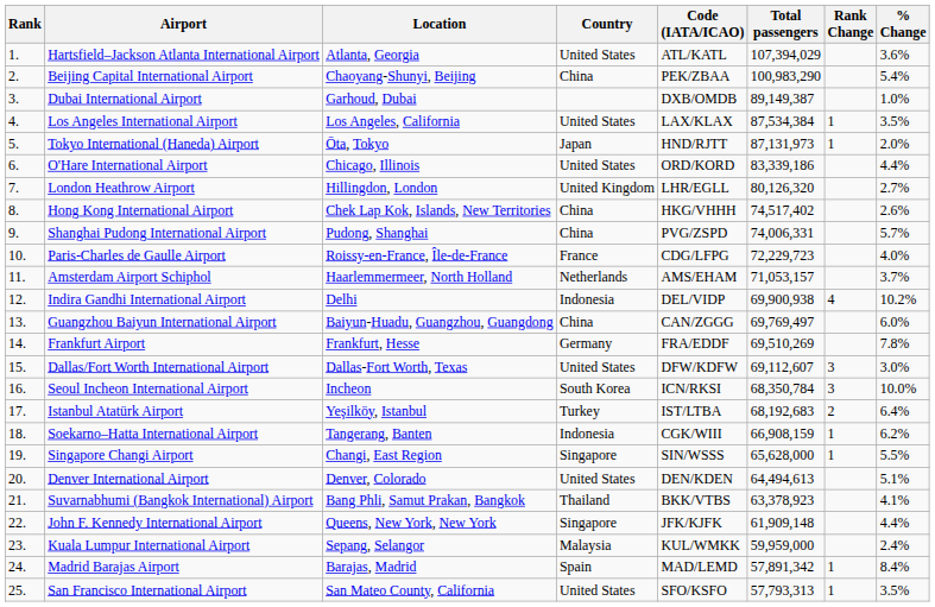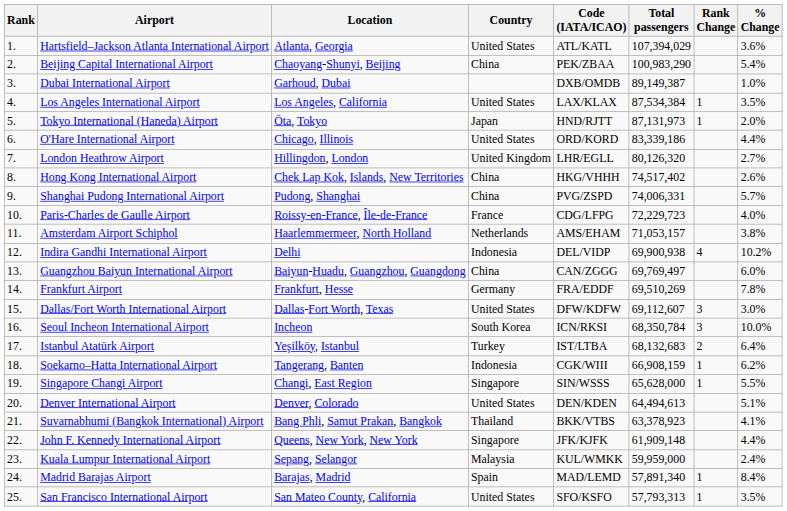Amsterdam Airport Schiphol | % Change: 3.7% -> 3.8%
Istanbul Atatürk Airport | Total passengers: 68,192,683 -> 68,132,683
Madrid Barajas Airport | Total passengers: 57,891,342 -> 57,891,340
